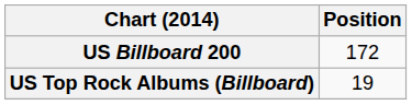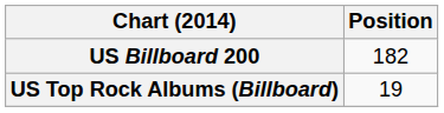US Billboard 200 | Position: 172 -> 182
